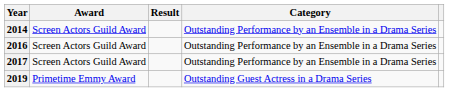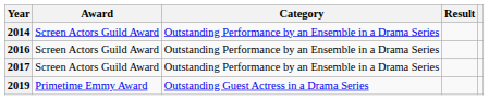columns swapped: Category <-> Result
